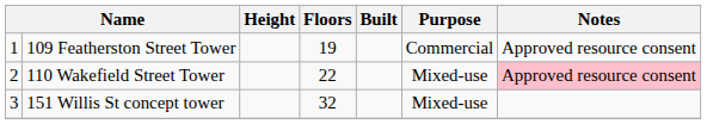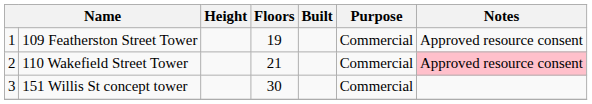110 Wakefield Street Tower | Floors: 22 -> 21
110 Wakefield Street Tower | Purpose: Mixed-use -> Commercial
151 Willis St concept tower | Floors: 32 -> 30
151 Willis St concept tower | Purpose: Mixed-use -> Commercial
